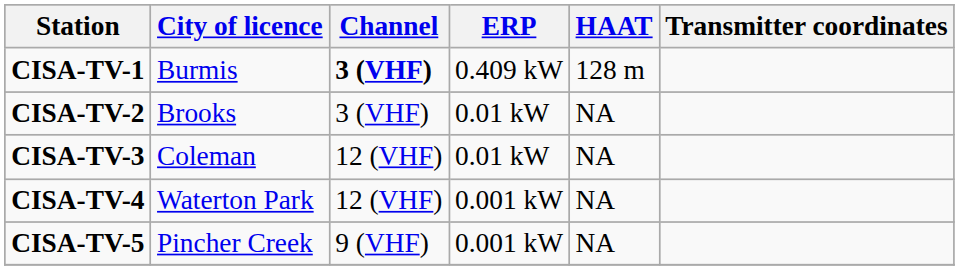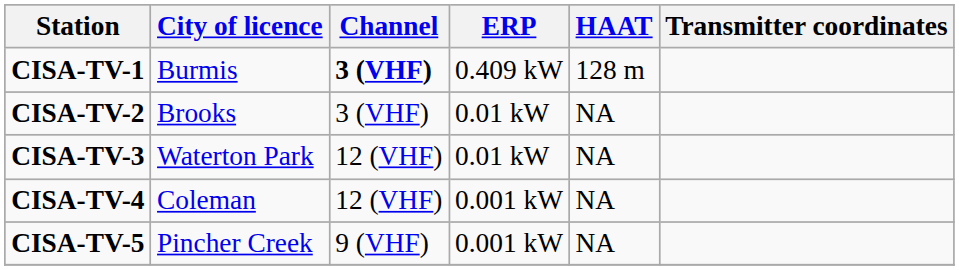CISA-TV-3 | City of licence: Coleman -> Waterton Park
CISA-TV-4 | City of licence: Waterton Park -> Coleman
